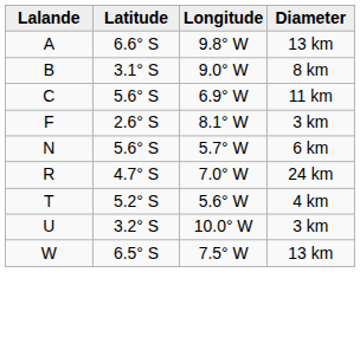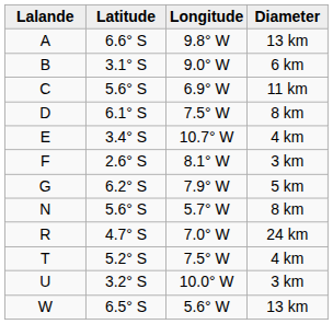B | Diameter: 8 km -> 6 km
+ row: D | 6.1° S | 7.5° W | 8 km
+ row: E | 3.4° S | 10.7° W | 4 km
+ row: G | 6.2° S | 7.9° W | 5 km
N | Diameter: 6 km -> 8 km
T | Longitude: 5.6° W -> 7.5° W
W | Longitude: 7.5° W -> 5.6° W
